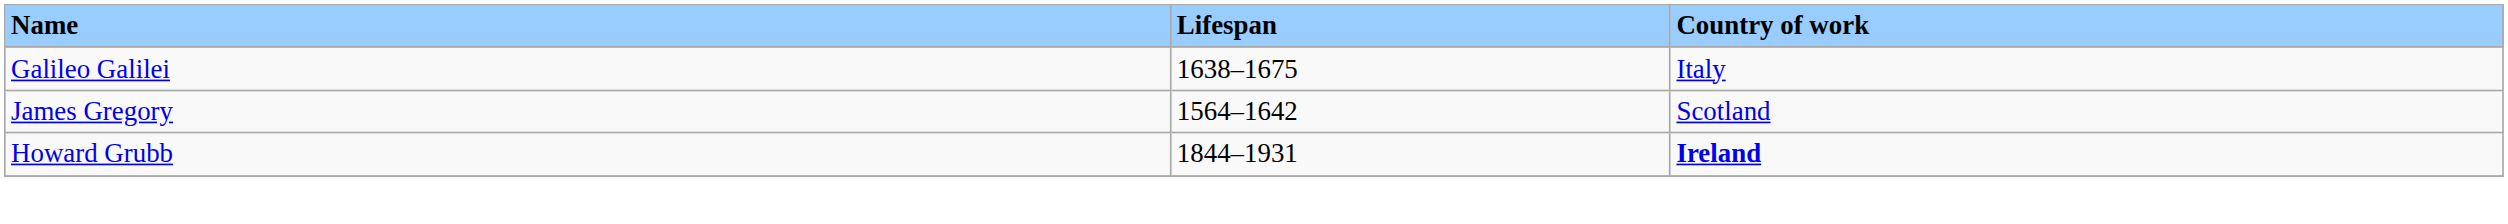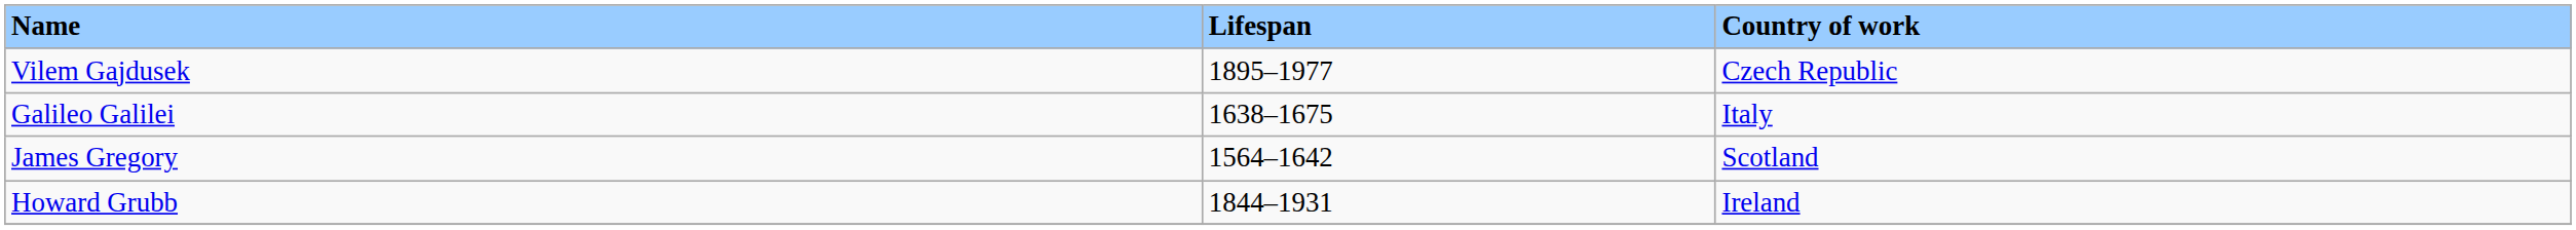+ row: Vilem Gajdusek | 1895–1977 | Czech Republic
Howard Grubb | Country of work: bold -> normal
